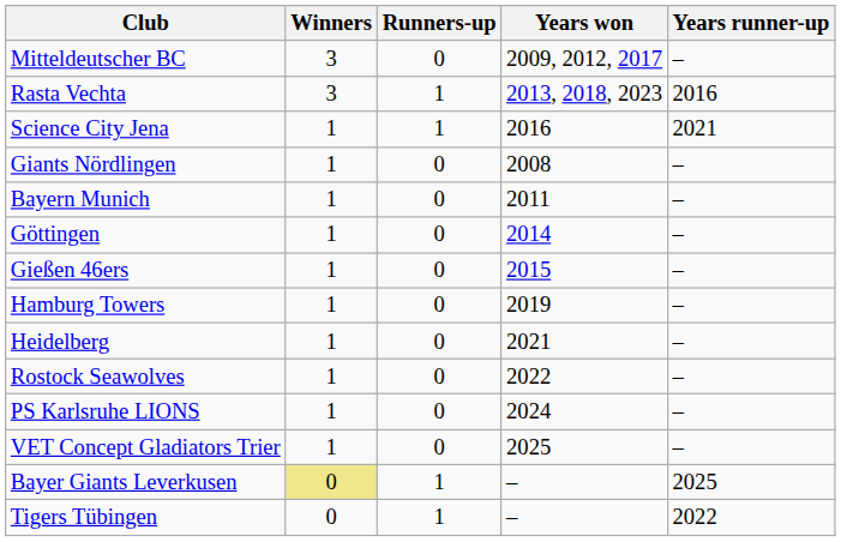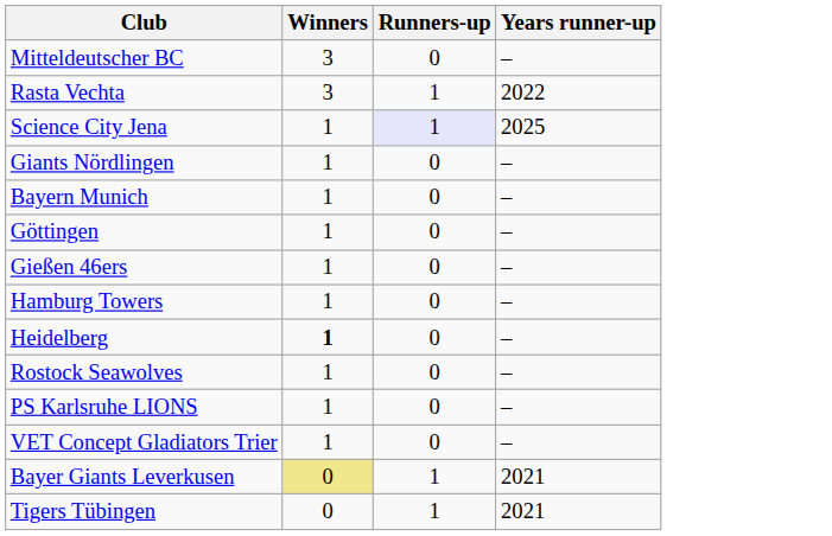- column: Years won | 2009, 2012, 2017 | 2013, 2018, 2023 | 2016 | 2008 | 2011 | 2014 | 2015 | 2019 | 2021 | 2022 | 2024 | 2025 | – | –
Rasta Vechta | Years runner-up: 2016 -> 2022
Science City Jena | Runners-up: no background -> lavender background
Science City Jena | Years runner-up: 2021 -> 2025
Heidelberg | Winners: normal -> bold
Bayer Giants Leverkusen | Years runner-up: 2025 -> 2021
Tigers Tübingen | Years runner-up: 2022 -> 2021
